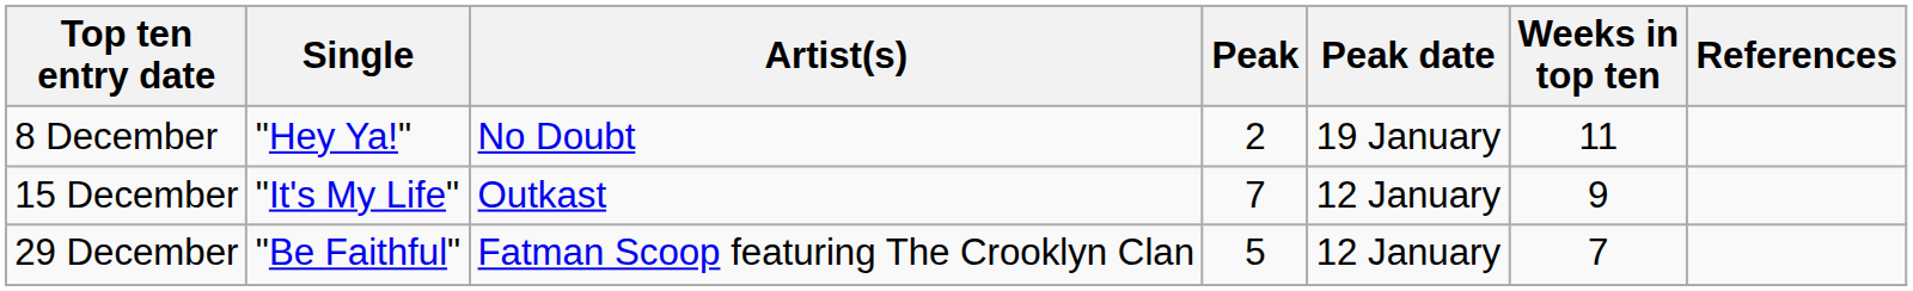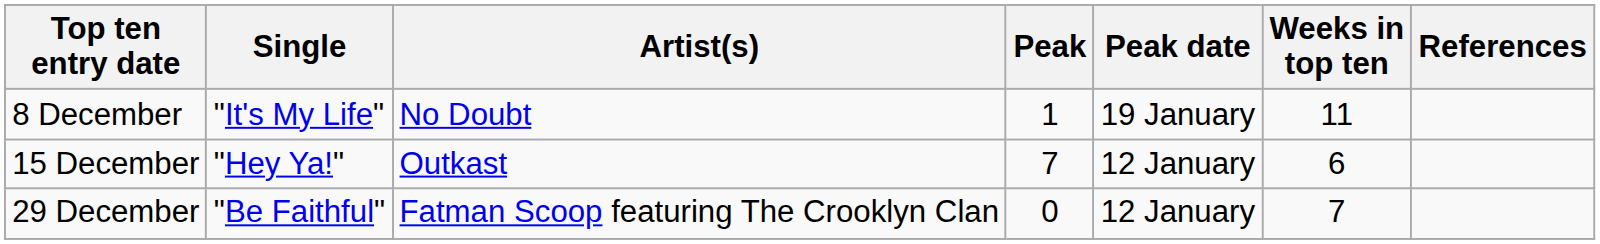8 December | Single: "Hey Ya!" -> "It's My Life"
8 December | Peak: 2 -> 1
15 December | Single: "It's My Life" -> "Hey Ya!"
15 December | Weeks in top ten: 9 -> 6
29 December | Peak: 5 -> 0
